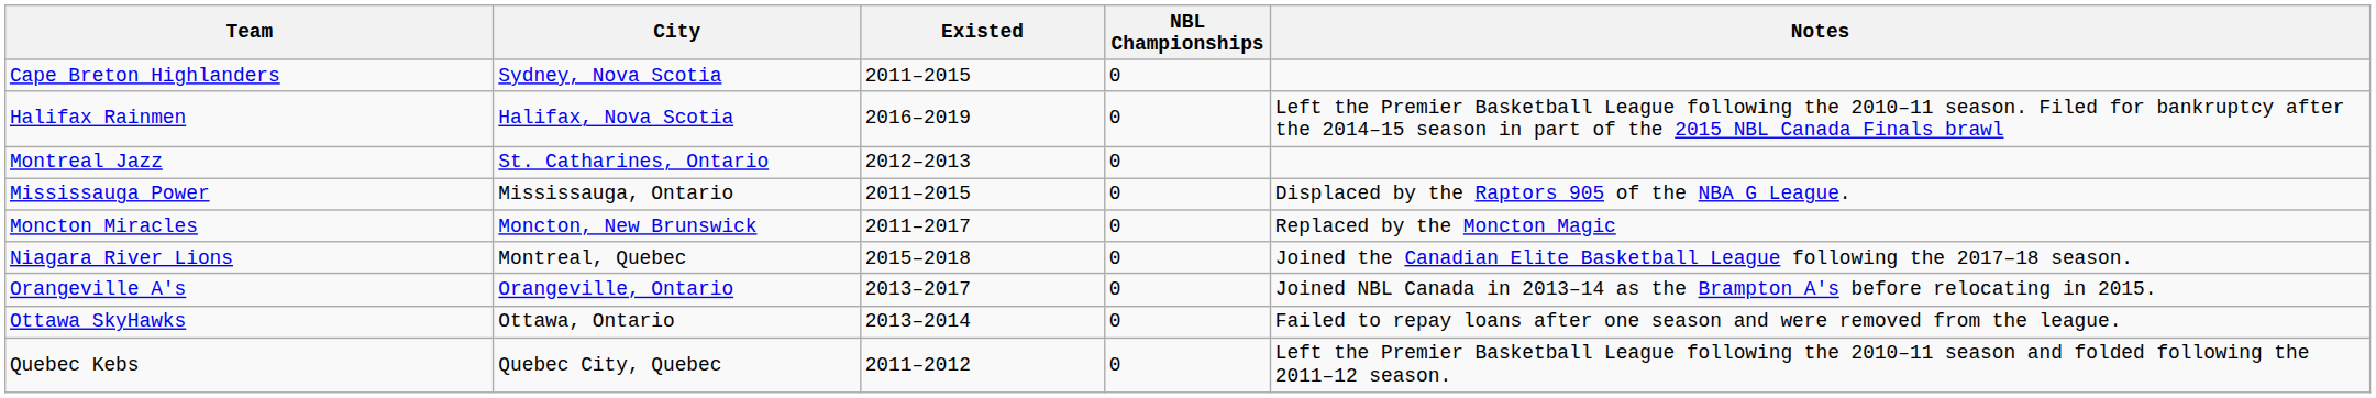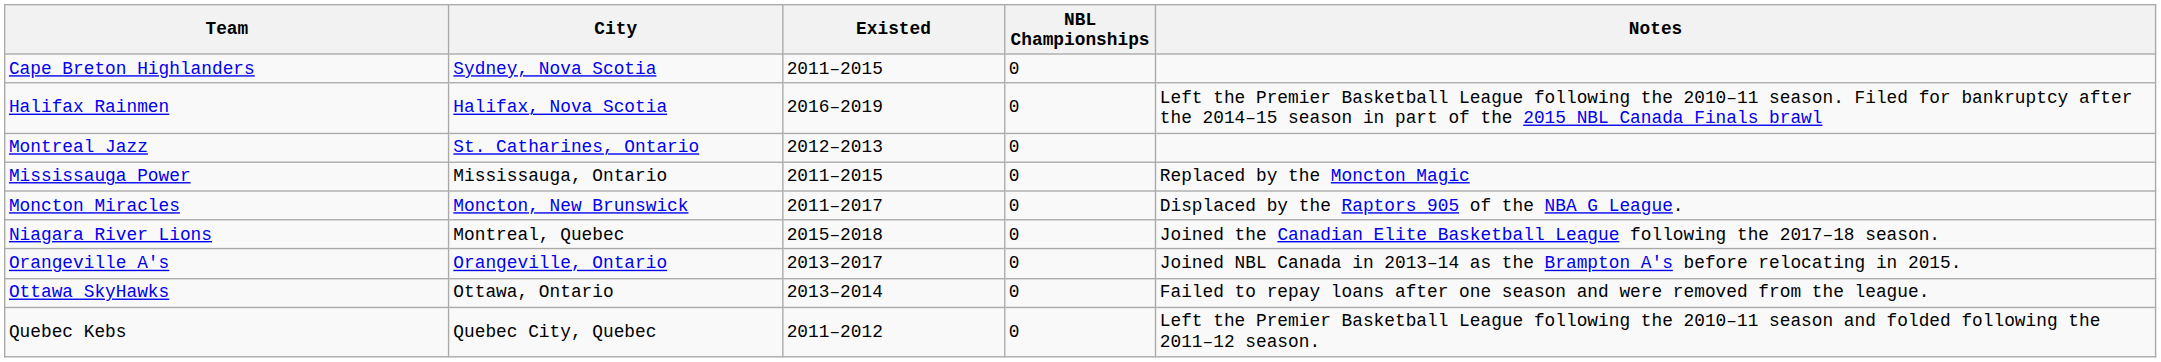Mississauga Power | Notes: Displaced by the Raptors 905 of the NBA G League. -> Replaced by the Moncton Magic
Moncton Miracles | Notes: Replaced by the Moncton Magic -> Displaced by the Raptors 905 of the NBA G League.
